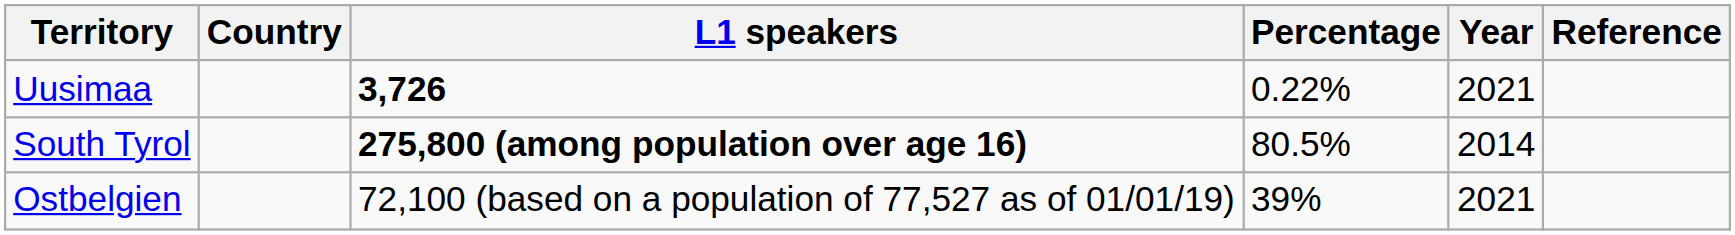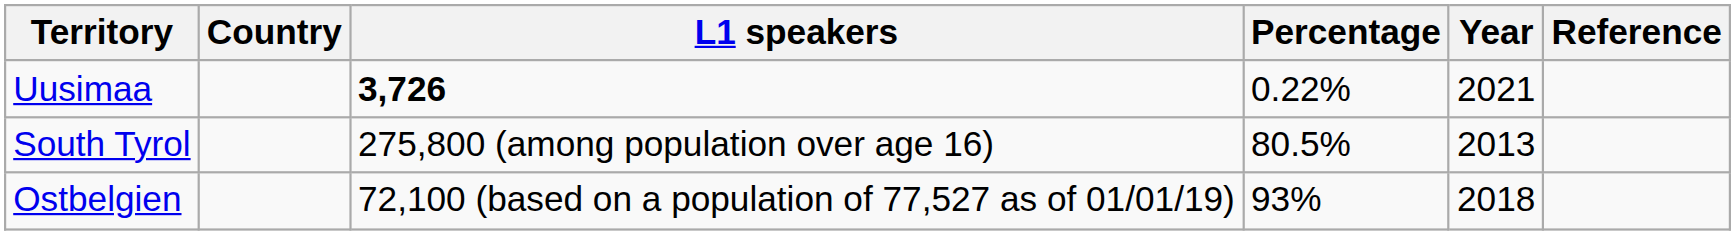South Tyrol | L1 speakers: bold -> normal
South Tyrol | Year: 2014 -> 2013
Ostbelgien | Percentage: 39% -> 93%
Ostbelgien | Year: 2021 -> 2018
